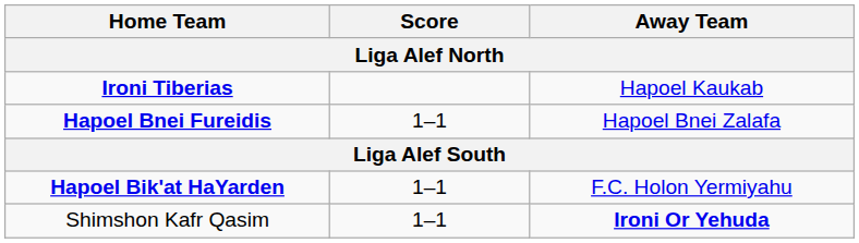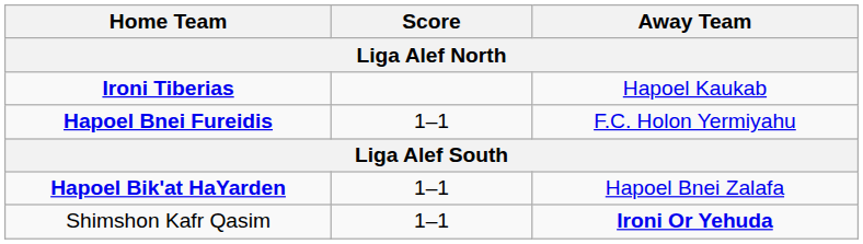Hapoel Bnei Fureidis | Away Team: Hapoel Bnei Zalafa -> F.C. Holon Yermiyahu
Hapoel Bik'at HaYarden | Away Team: F.C. Holon Yermiyahu -> Hapoel Bnei Zalafa
